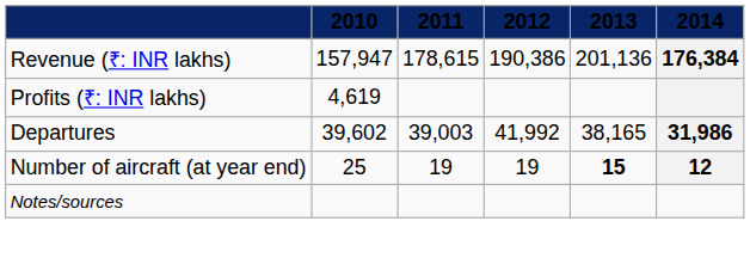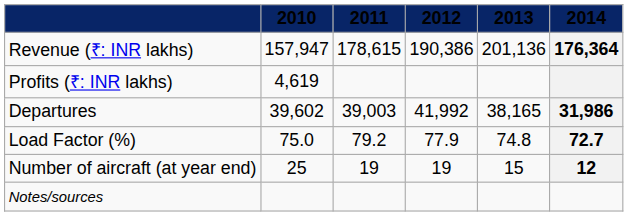Revenue (₹: INR lakhs) | 2014: 176,384 -> 176,364
+ row: Load Factor (%) | 75.0 | 79.2 | 77.9 | 74.8 | 72.7
Number of aircraft (at year end) | 2013: bold -> normal
